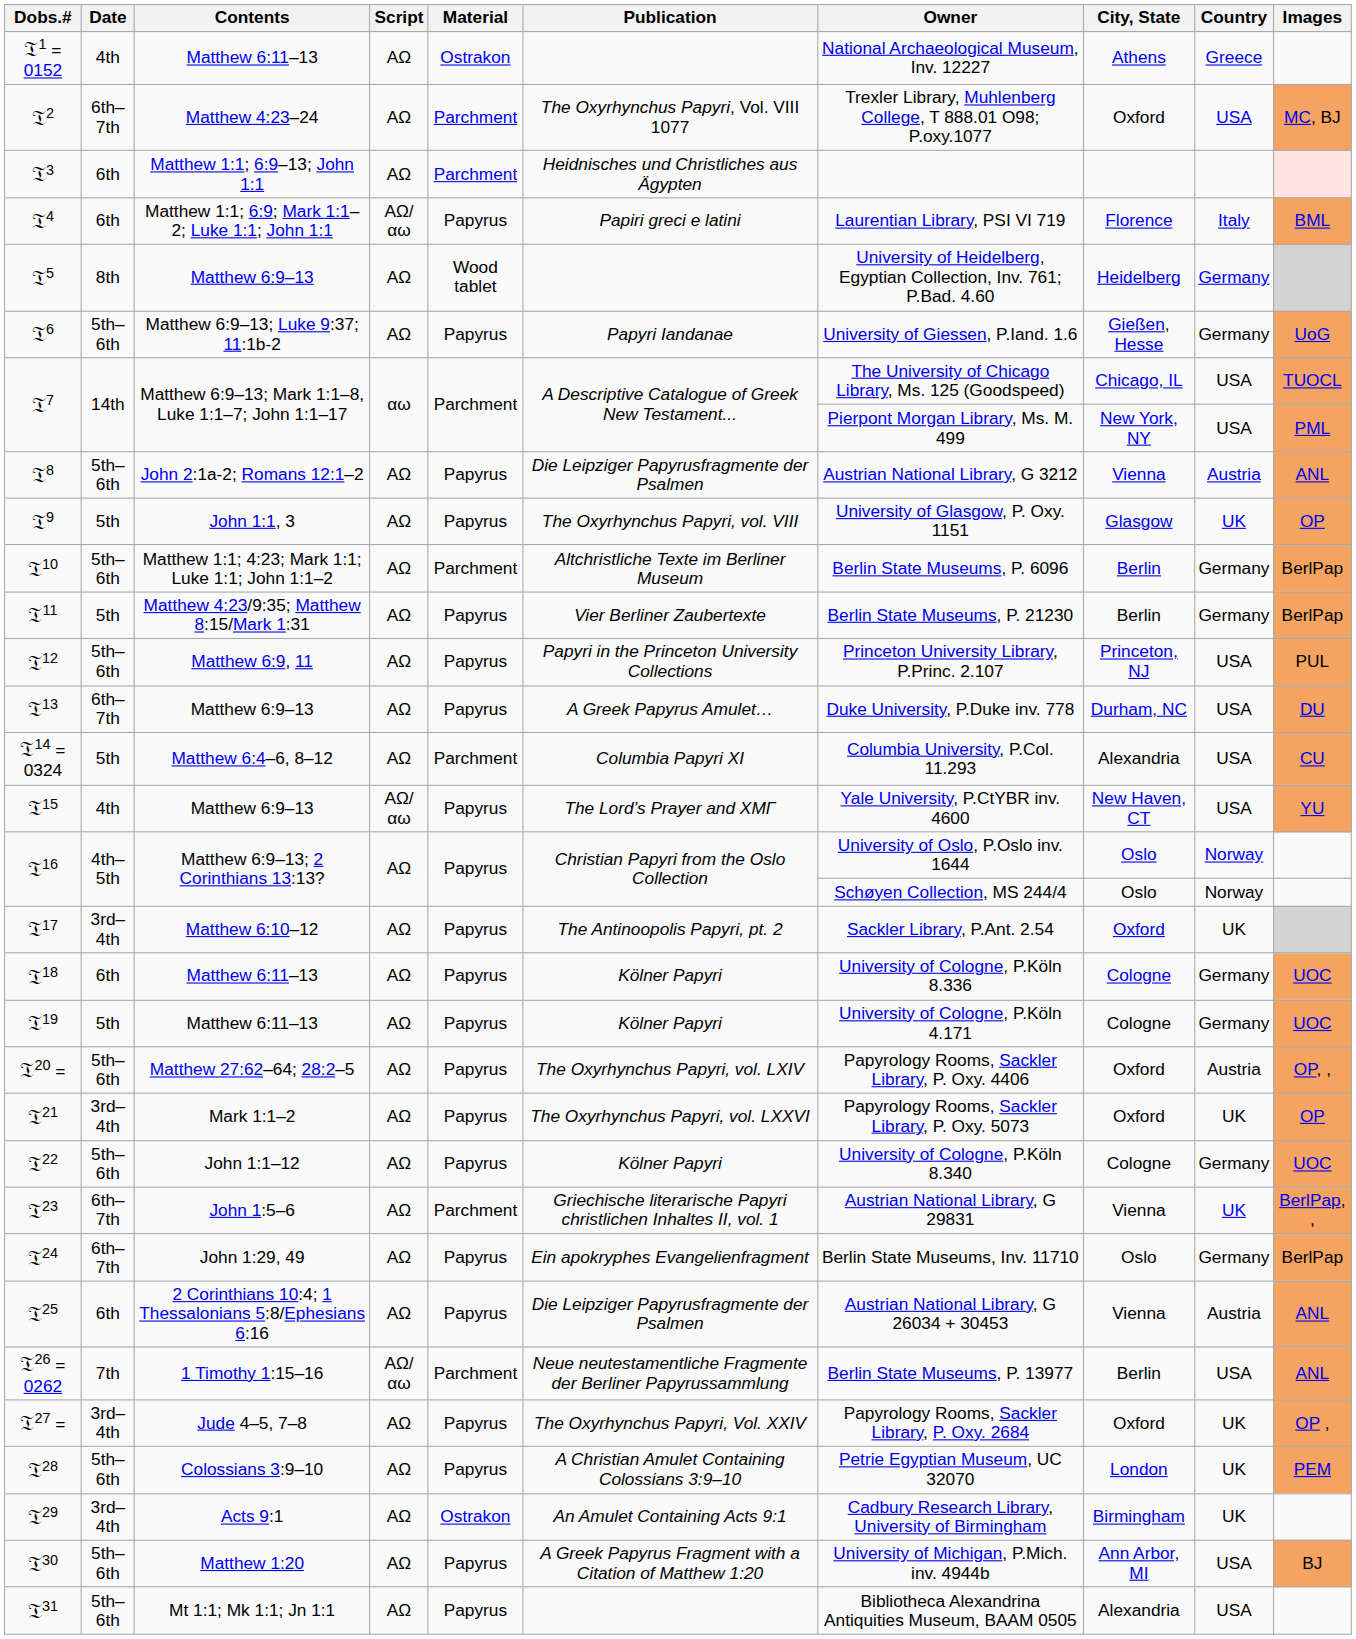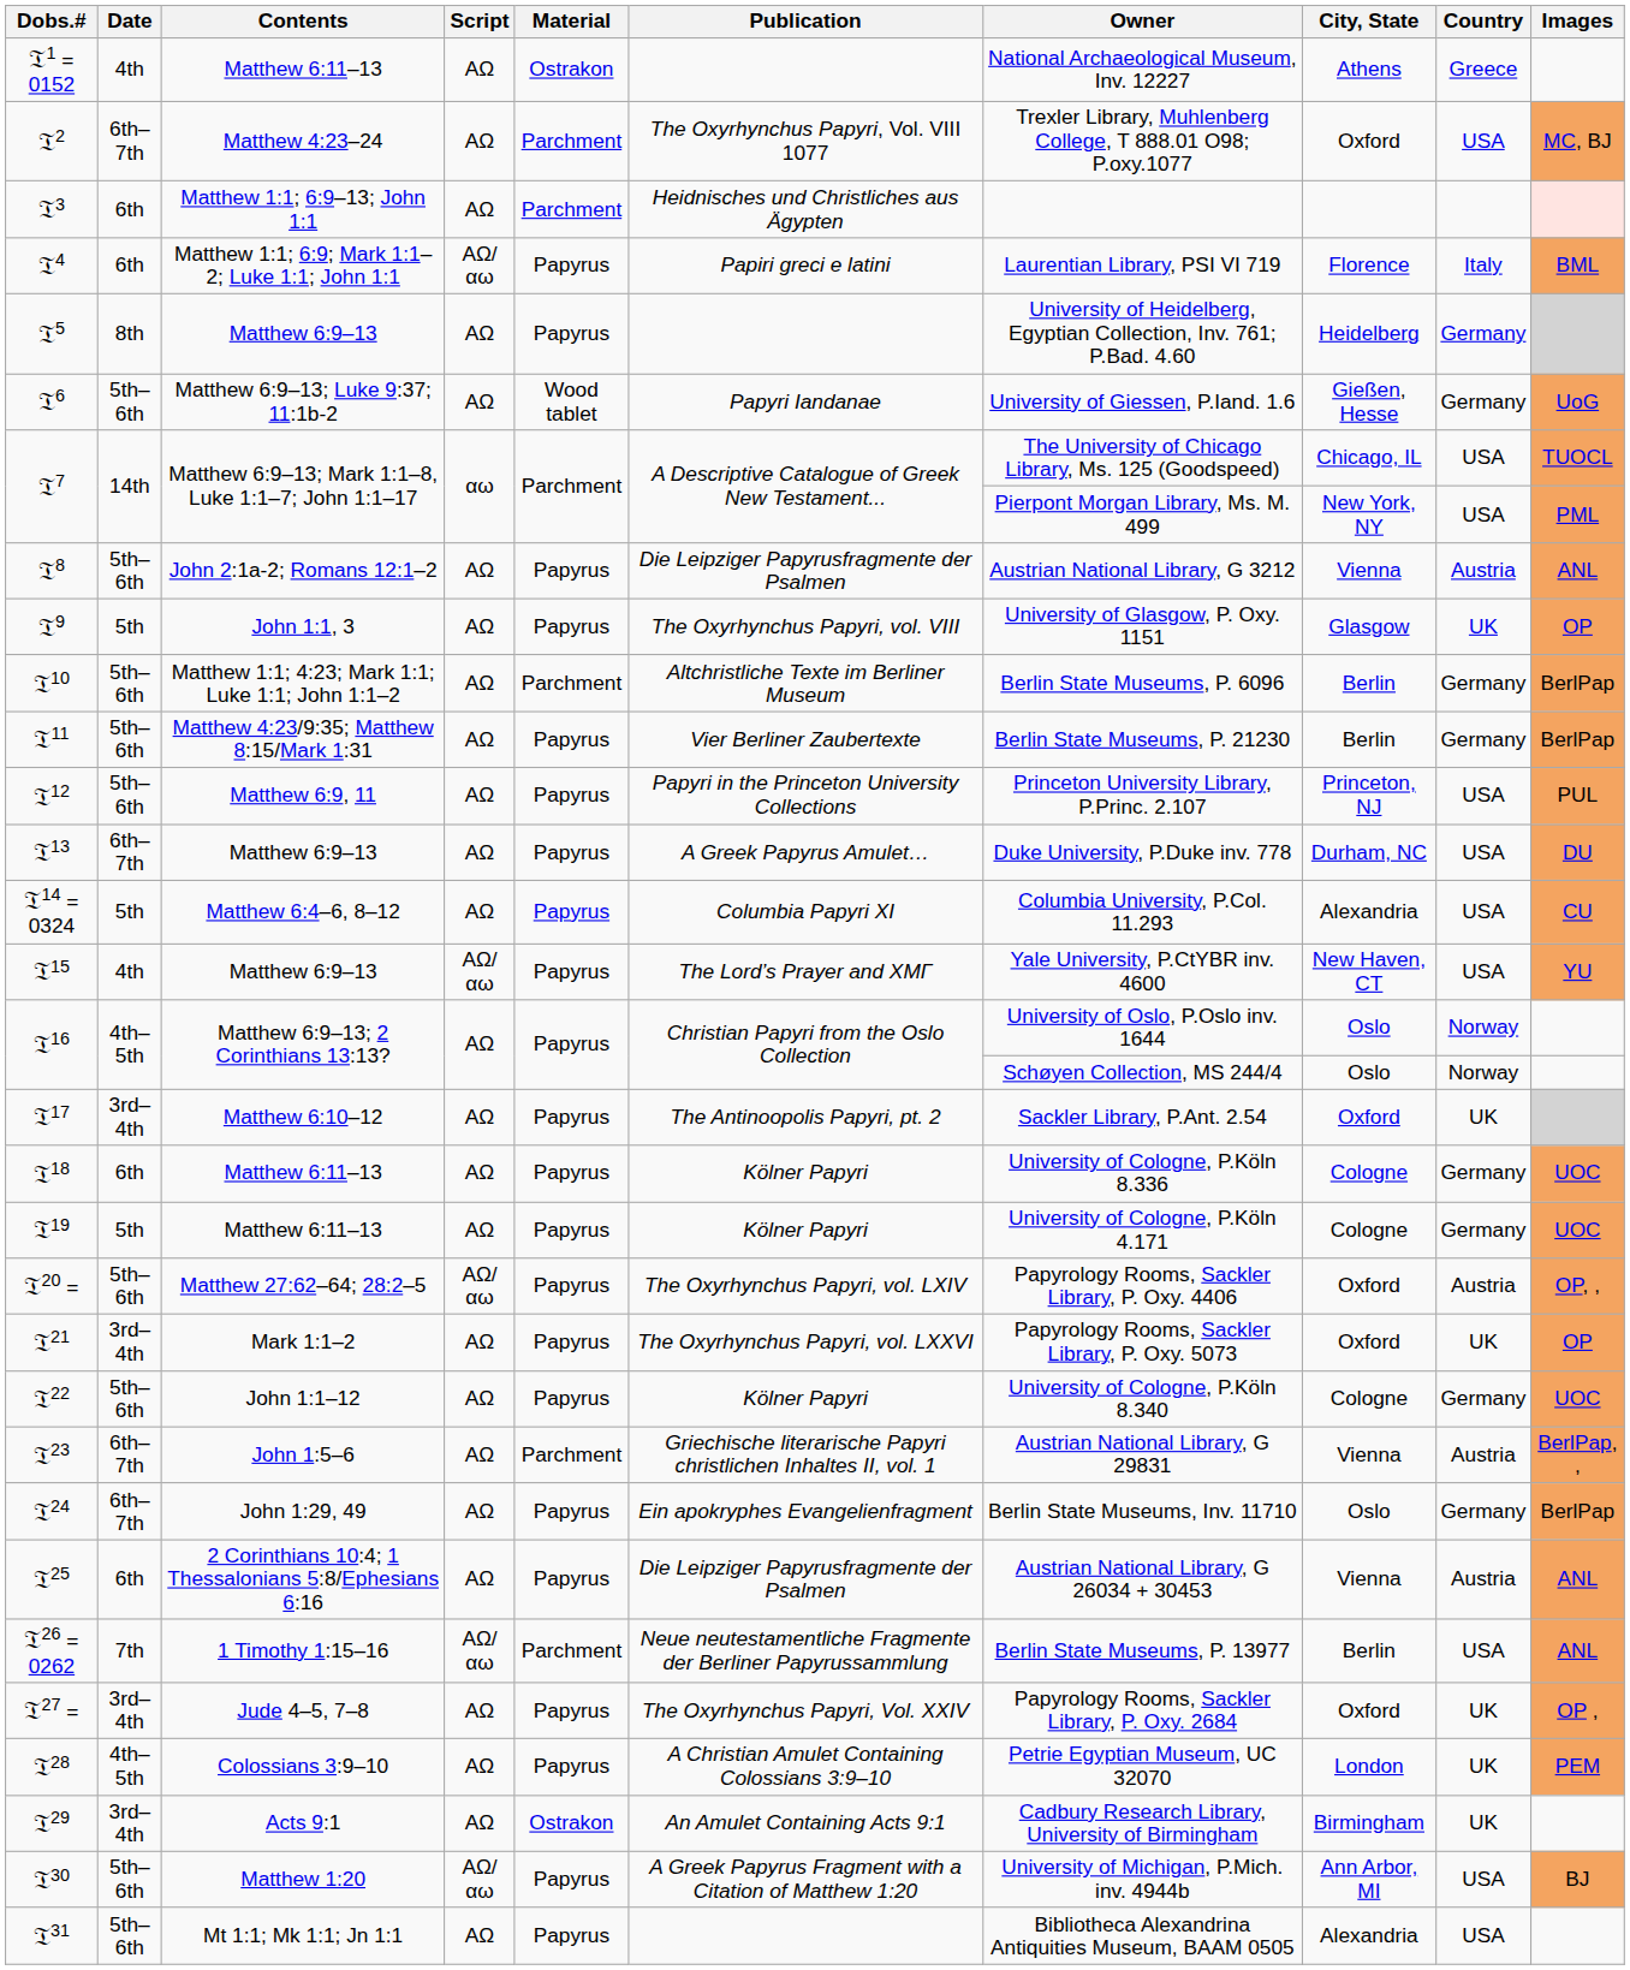𝔗5 | Material: Wood tablet -> Papyrus
𝔗6 | Material: Papyrus -> Wood tablet
𝔗11 | Date: 5th -> 5th–6th
𝔗14 = 0324 | Material: Parchment -> Papyrus
𝔗20 = | Script: ΑΩ -> ΑΩ/αω
𝔗23 | Country: UK -> Austria
𝔗28 | Date: 5th–6th -> 4th–5th
𝔗30 | Script: ΑΩ -> ΑΩ/αω
